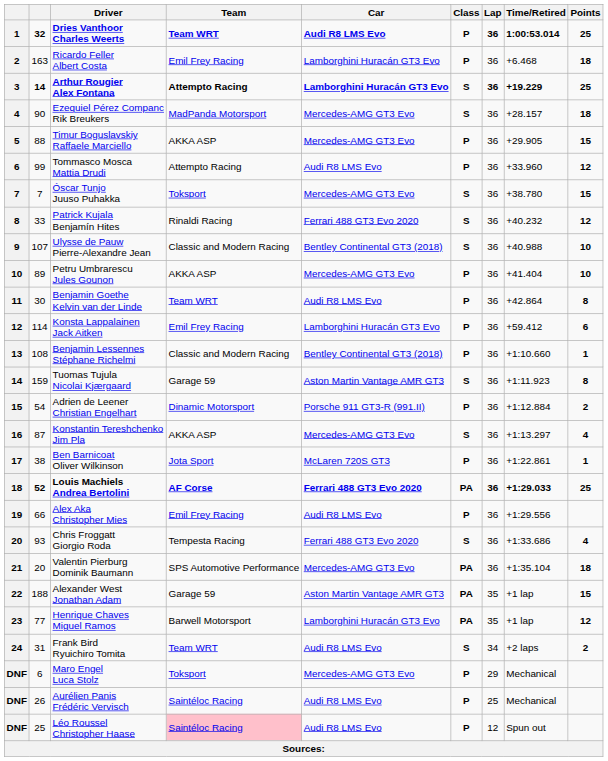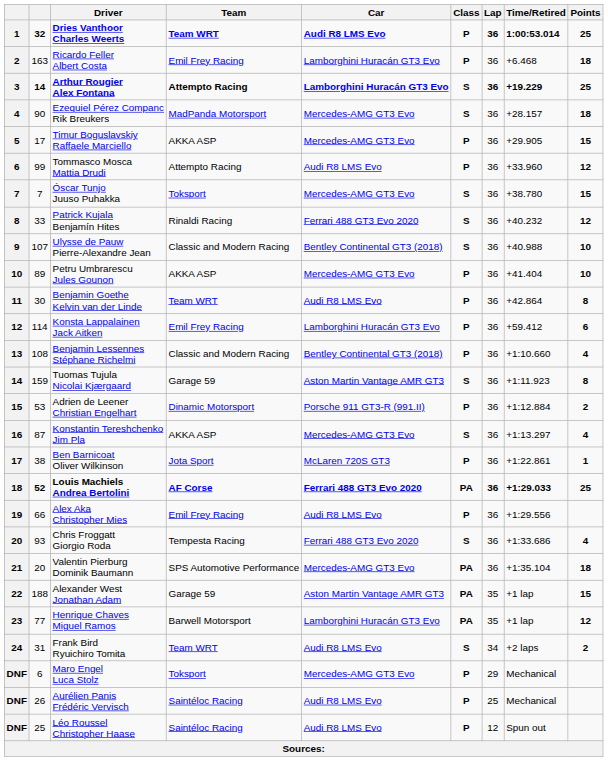Timur Boguslavskiy Raffaele Marciello | column 2: 88 -> 17
Benjamin Lessennes Stéphane Richelmi | Points: 1 -> 4
Adrien de Leener Christian Engelhart | column 2: 54 -> 53
Léo Roussel Christopher Haase | Team: pink background -> no background
